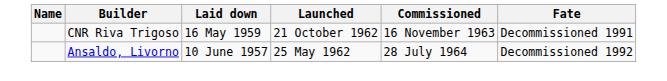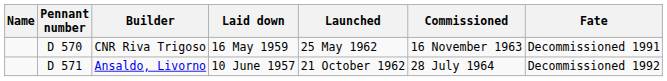+ column: Pennant number | D 570 | D 571
CNR Riva Trigoso | Launched: 21 October 1962 -> 25 May 1962
Ansaldo, Livorno | Launched: 25 May 1962 -> 21 October 1962
